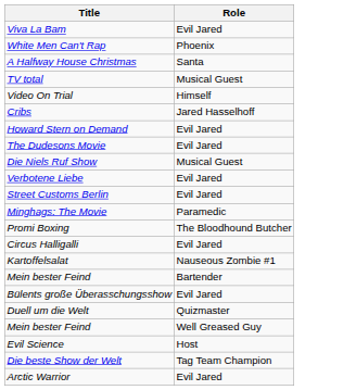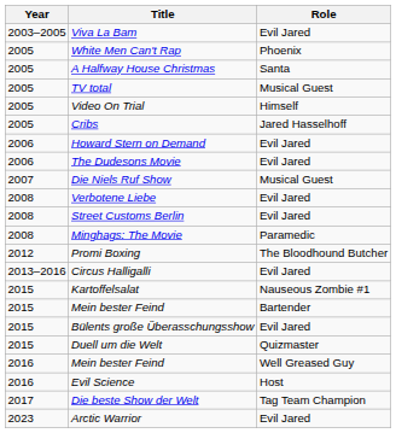+ column: Year | 2003–2005 | 2005 | 2005 | 2005 | 2005 | 2005 | 2006 | 2006 | 2007 | 2008 | 2008 | 2008 | 2012 | 2013–2016 | 2015 | 2015 | 2015 | 2015 | 2016 | 2016 | 2017 | 2023
